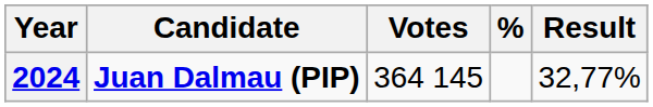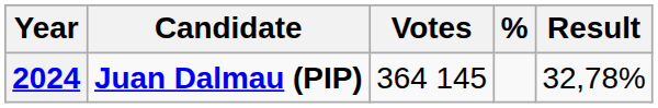2024 | Result: 32,77% -> 32,78%
